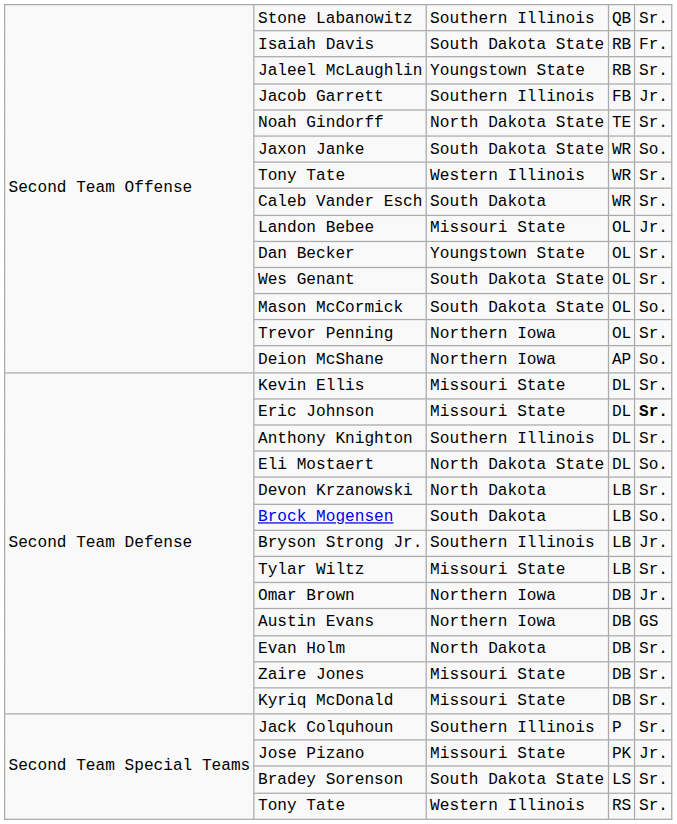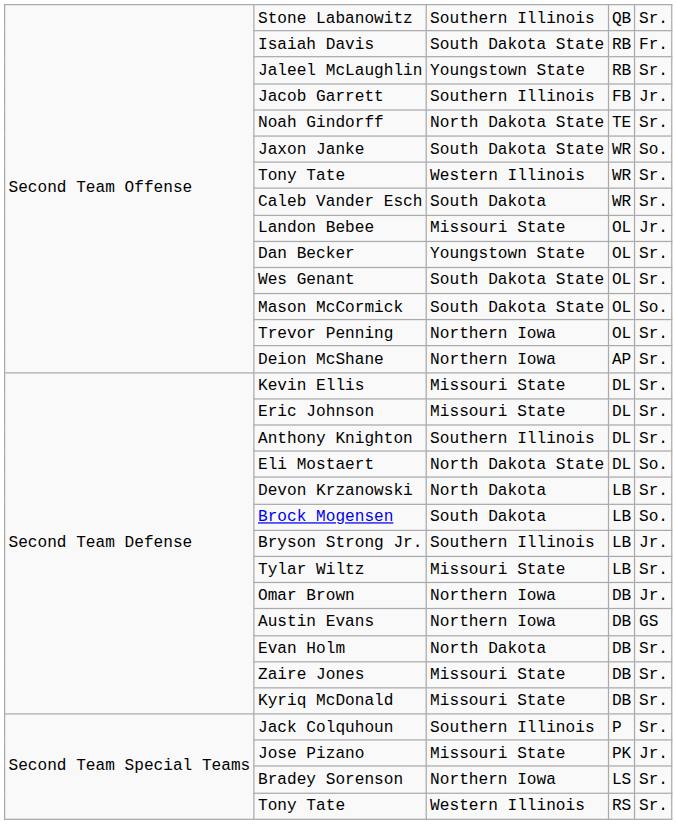Deion McShane | column 5: So. -> Sr.
Eric Johnson | column 5: bold -> normal
Bradey Sorenson | column 3: South Dakota State -> Northern Iowa
